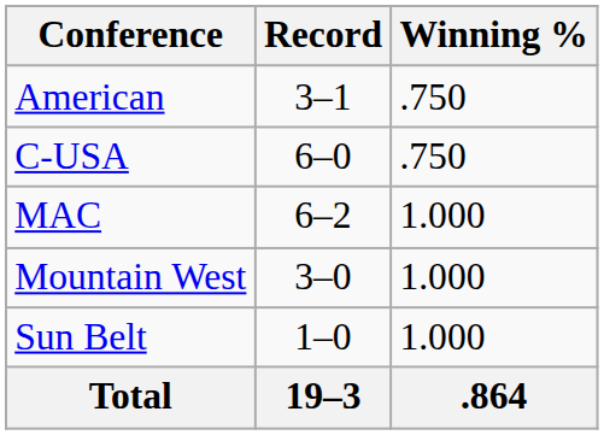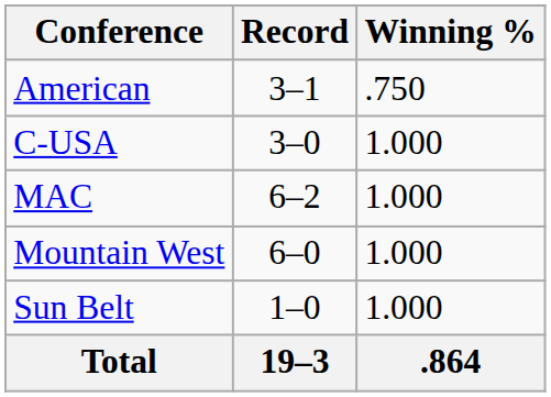C-USA | Record: 6–0 -> 3–0
C-USA | Winning %: .750 -> 1.000
Mountain West | Record: 3–0 -> 6–0
